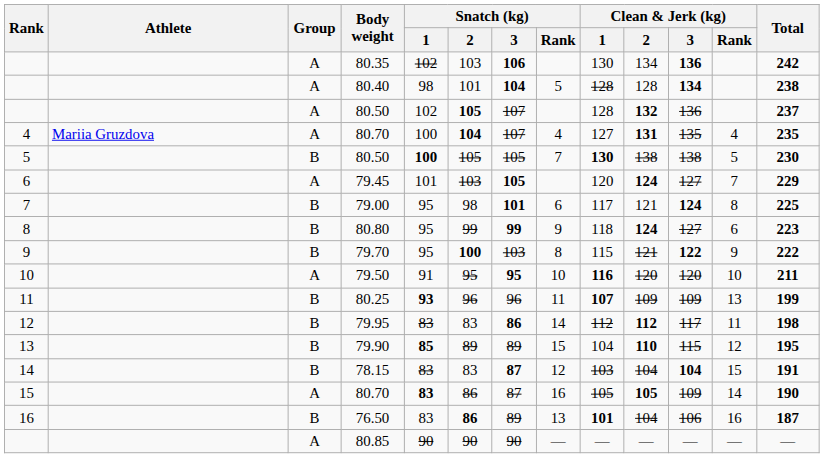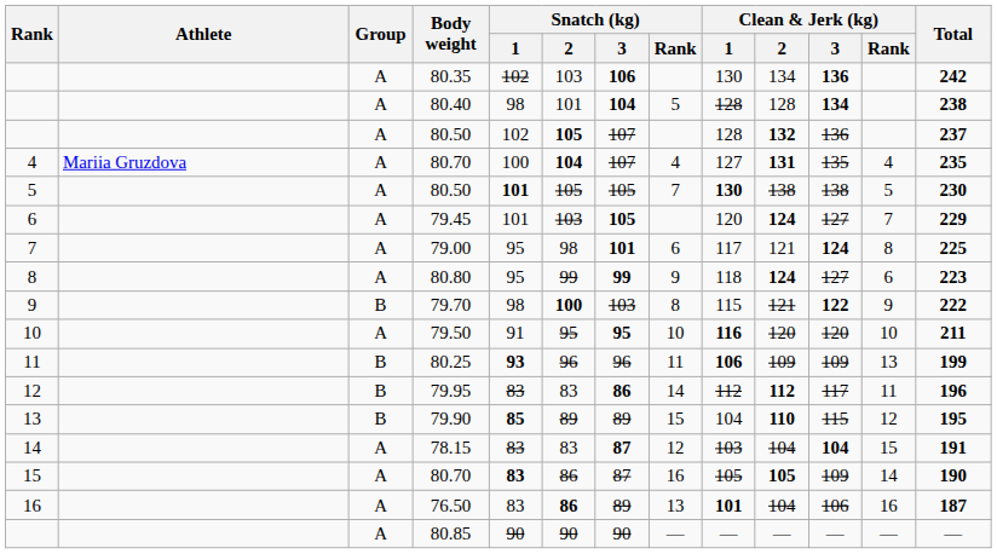5 / 80.50 | Group: B -> A
5 / 80.50 | Snatch (kg) / 1: 100 -> 101
79.00 | Group: B -> A
80.80 | Group: B -> A
79.70 | Snatch (kg) / 1: 95 -> 98
80.25 | Clean & Jerk (kg) / 1: 107 -> 106
79.95 | Total: 198 -> 196
78.15 | Group: B -> A
76.50 | Group: B -> A
